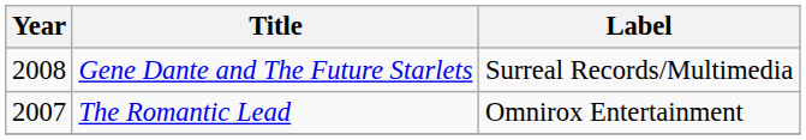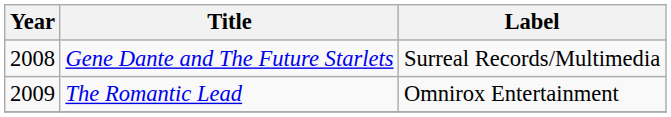The Romantic Lead | Year: 2007 -> 2009
